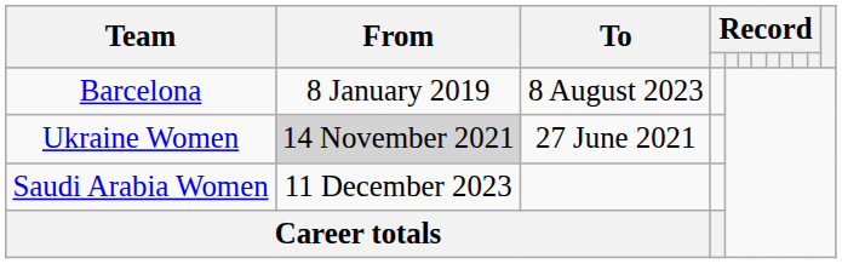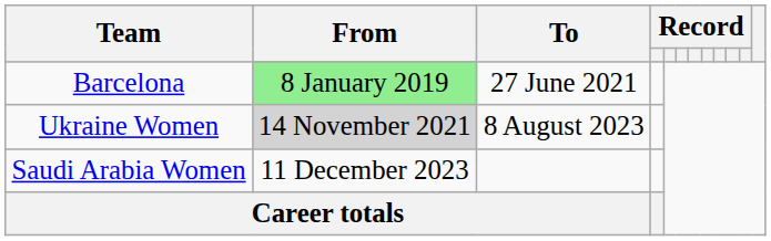Barcelona | From: no background -> lightgreen background
Barcelona | To: 8 August 2023 -> 27 June 2021
Ukraine Women | To: 27 June 2021 -> 8 August 2023
